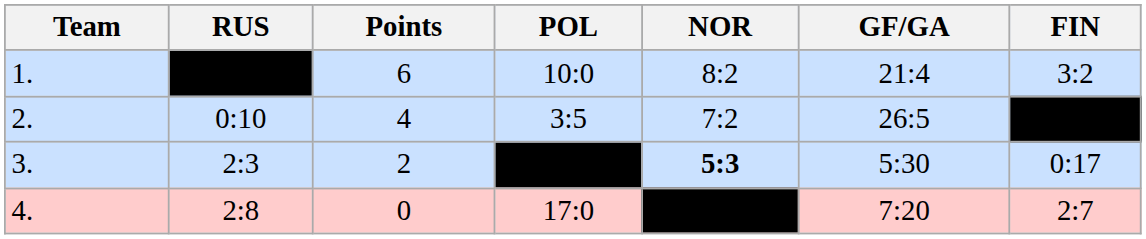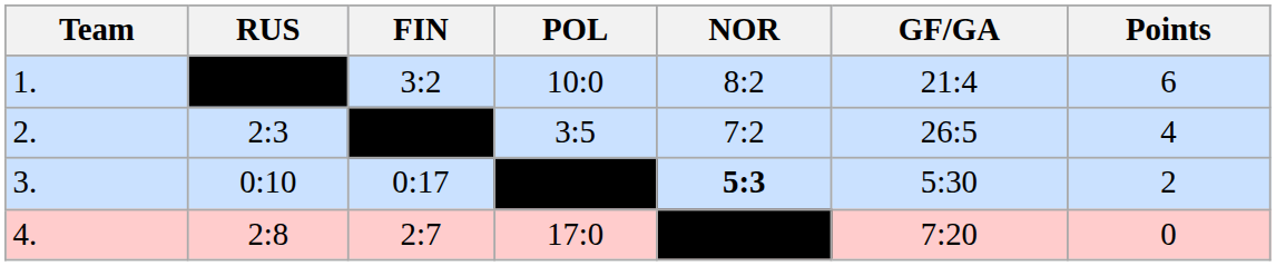columns swapped: FIN <-> Points
2. | RUS: 0:10 -> 2:3
3. | RUS: 2:3 -> 0:10
